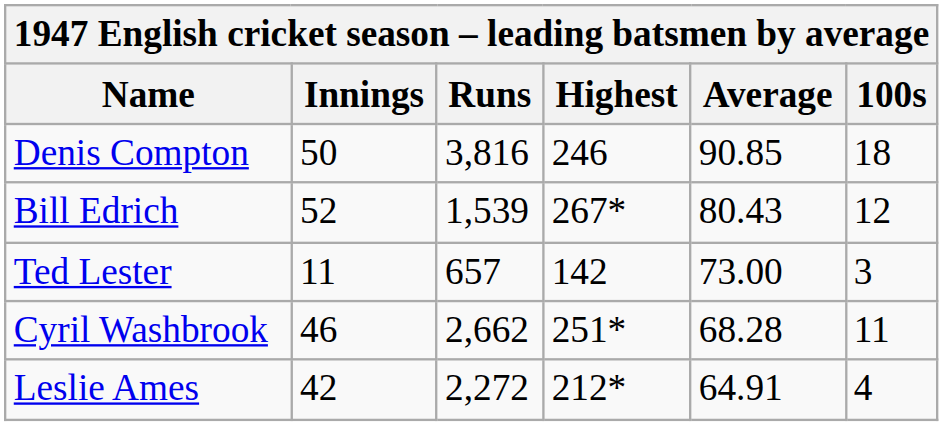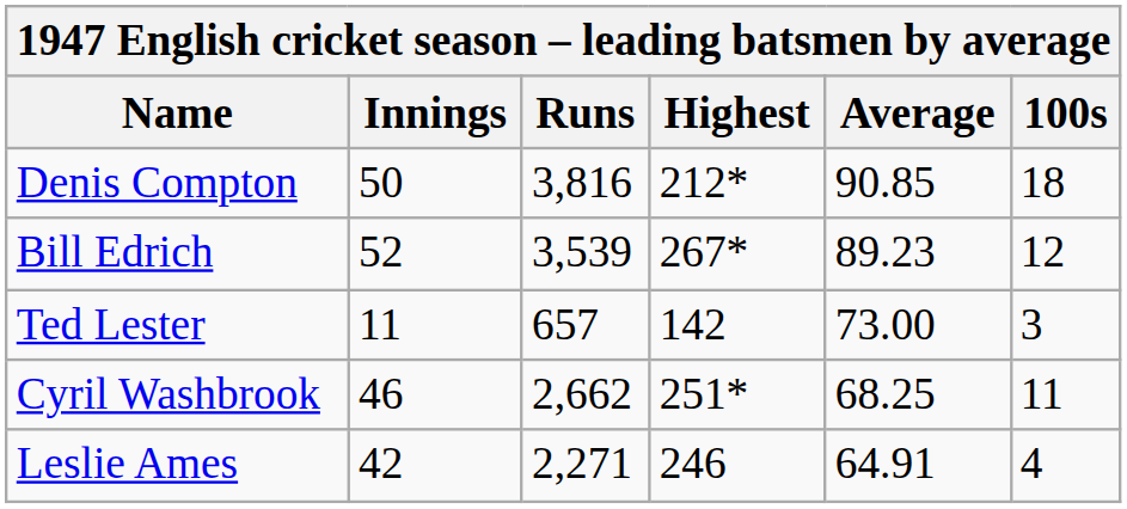Denis Compton | Highest: 246 -> 212*
Bill Edrich | Runs: 1,539 -> 3,539
Bill Edrich | Average: 80.43 -> 89.23
Cyril Washbrook | Average: 68.28 -> 68.25
Leslie Ames | Runs: 2,272 -> 2,271
Leslie Ames | Highest: 212* -> 246
